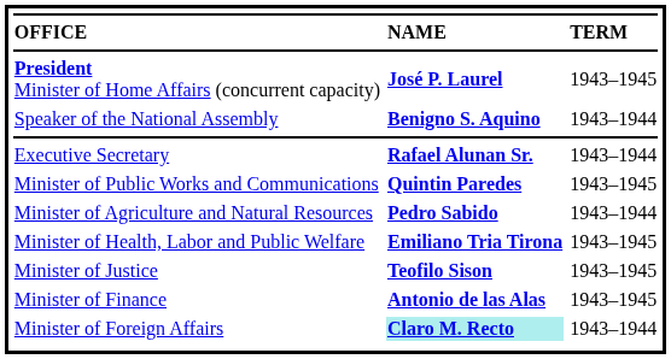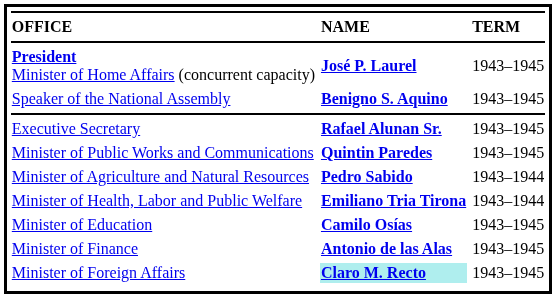Speaker of the National Assembly | TERM: 1943–1944 -> 1943–1945
Executive Secretary | TERM: 1943–1944 -> 1943–1945
Minister of Health, Labor and Public Welfare | TERM: 1943–1945 -> 1943–1944
+ row: Minister of Education | Camilo Osías | 1943–1945
- row: Minister of Justice | Teofilo Sison | 1943–1945
Minister of Foreign Affairs | TERM: 1943–1944 -> 1943–1945
